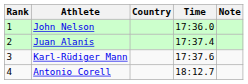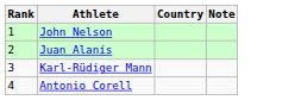- column: Time | 17:36.0 | 17:37.4 | 17:37.6 | 18:12.7
